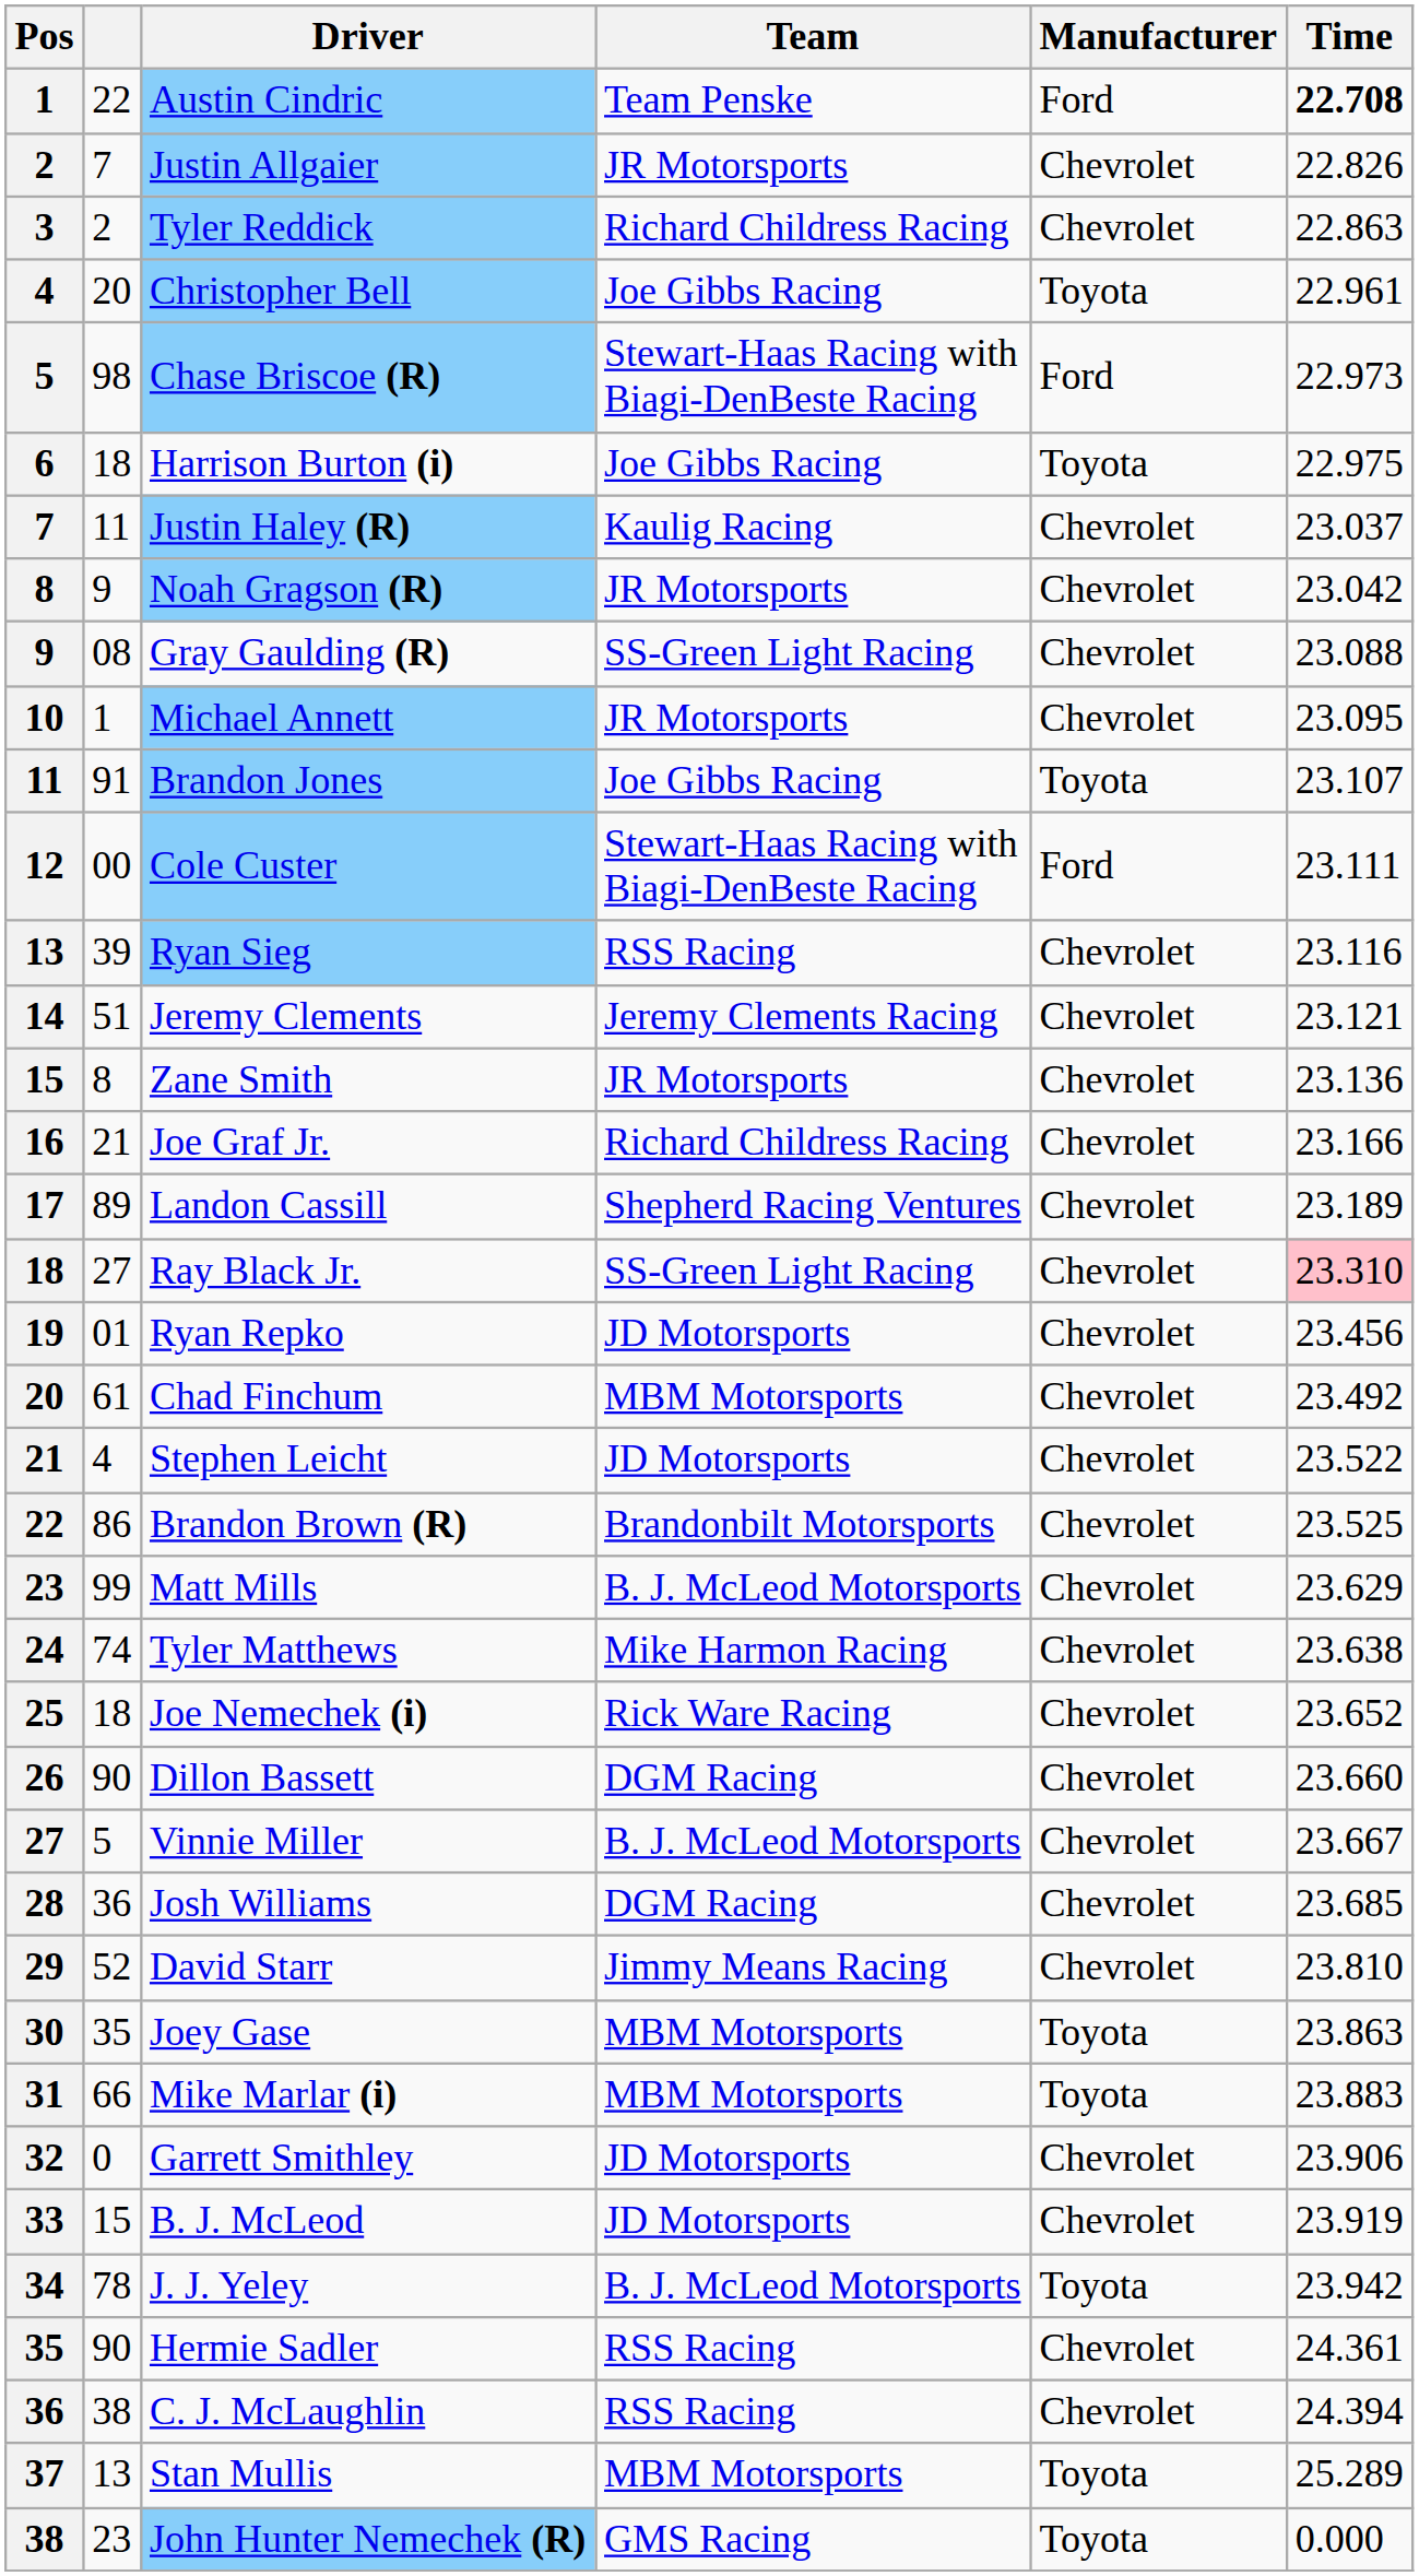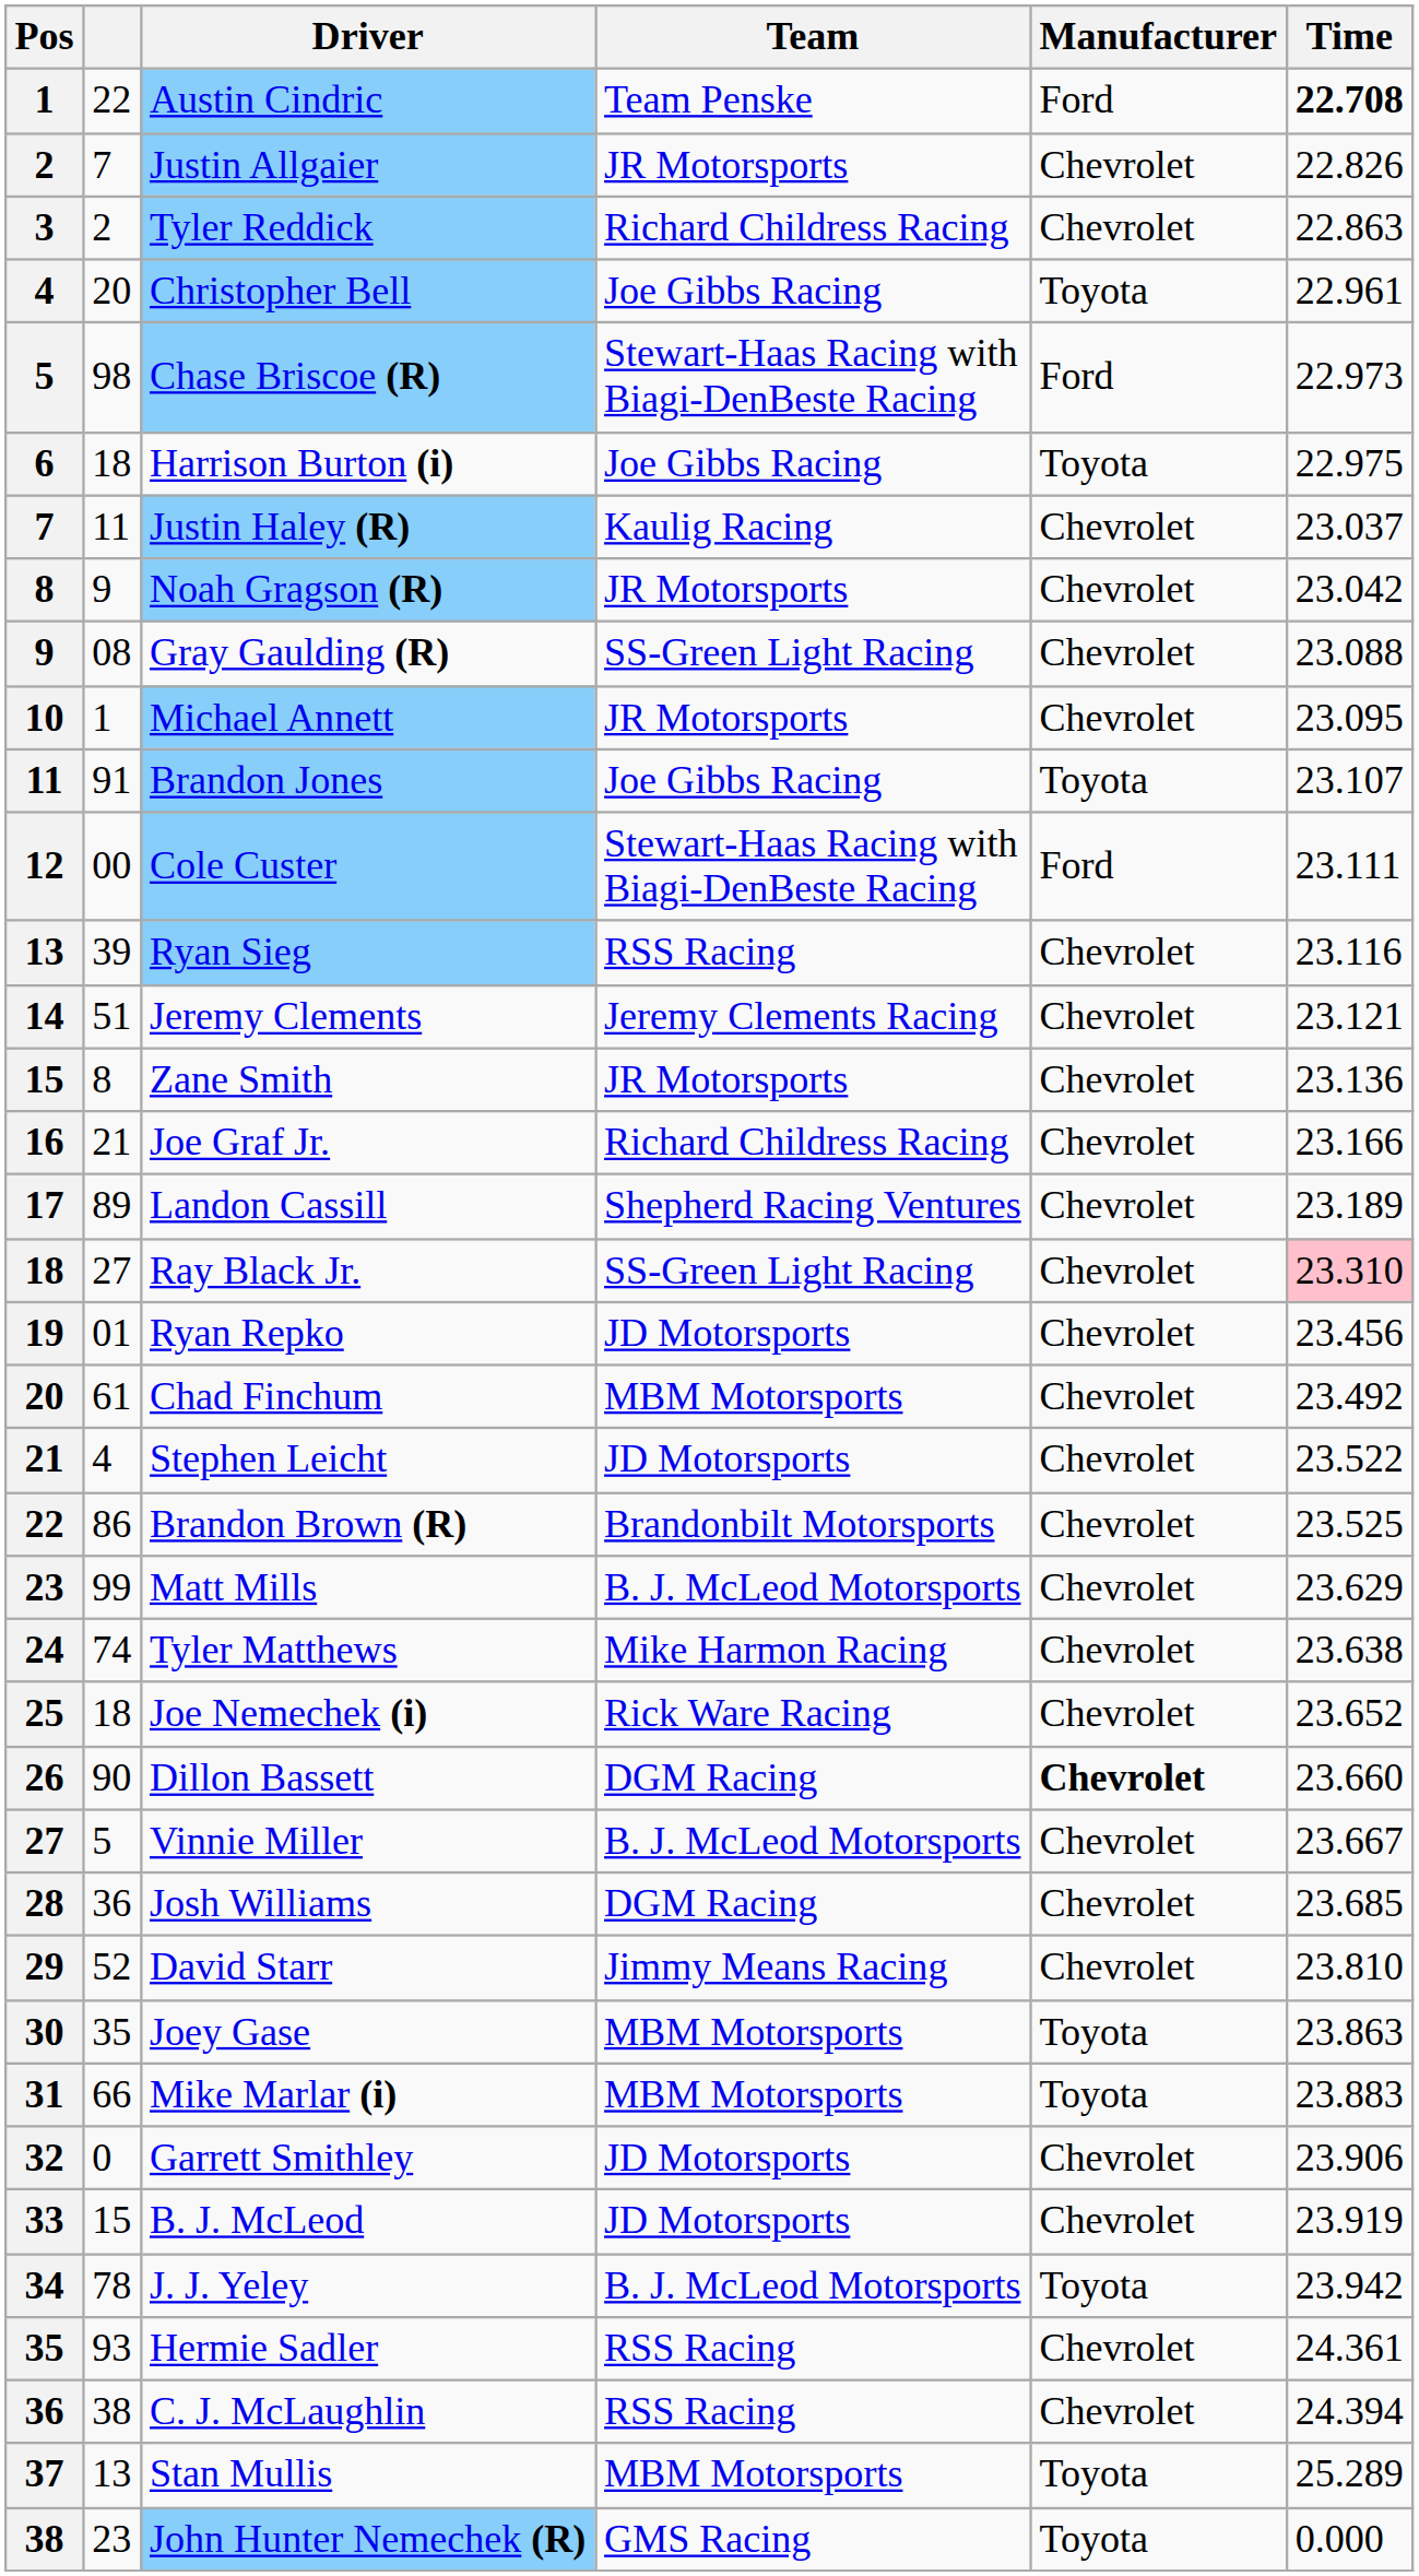Dillon Bassett | Manufacturer: normal -> bold
Hermie Sadler | column 2: 90 -> 93
